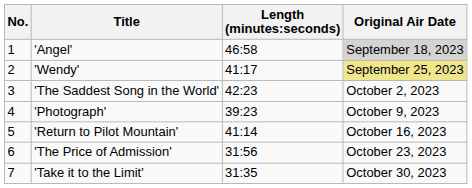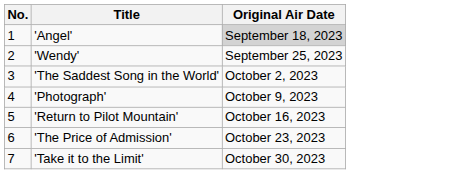- column: Length (minutes:seconds) | 46:58 | 41:17 | 42:23 | 39:23 | 41:14 | 31:56 | 31:35
'Wendy' | Original Air Date: khaki background -> no background
